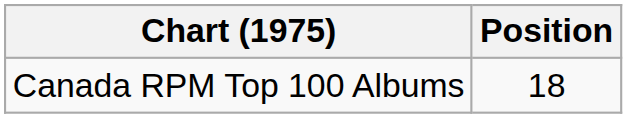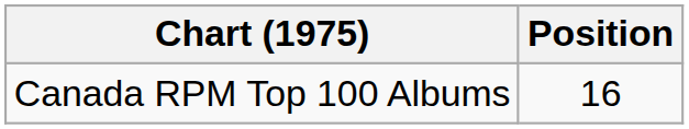Canada RPM Top 100 Albums | Position: 18 -> 16
